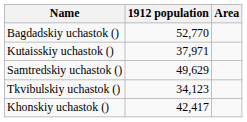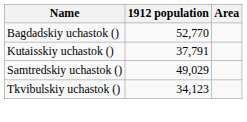Kutaisskiy uchastok () | 1912 population: 37,971 -> 37,791
Samtredskiy uchastok () | 1912 population: 49,629 -> 49,029
- row: Khonskiy uchastok () | 42,417
